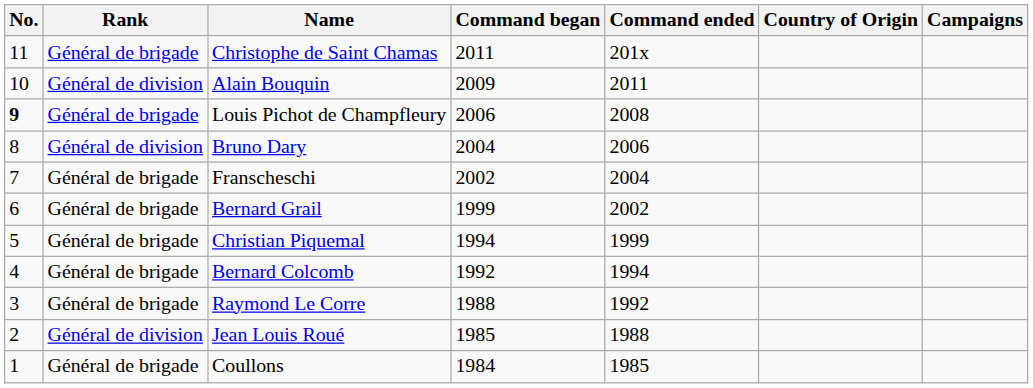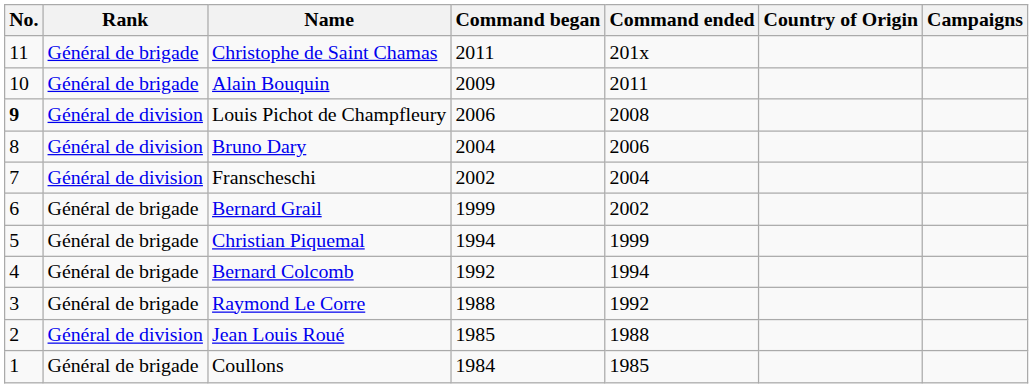Alain Bouquin | Rank: Général de division -> Général de brigade
Louis Pichot de Champfleury | Rank: Général de brigade -> Général de division
Franscheschi | Rank: Général de brigade -> Général de division
